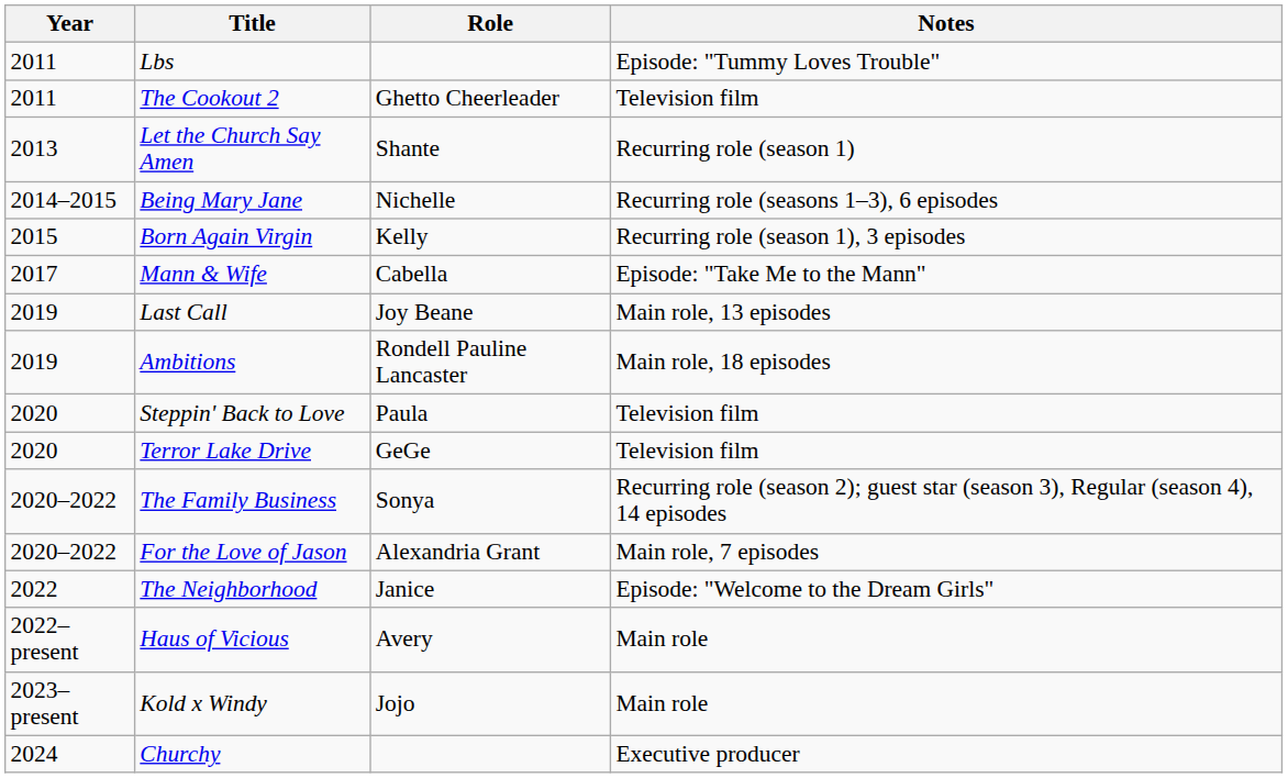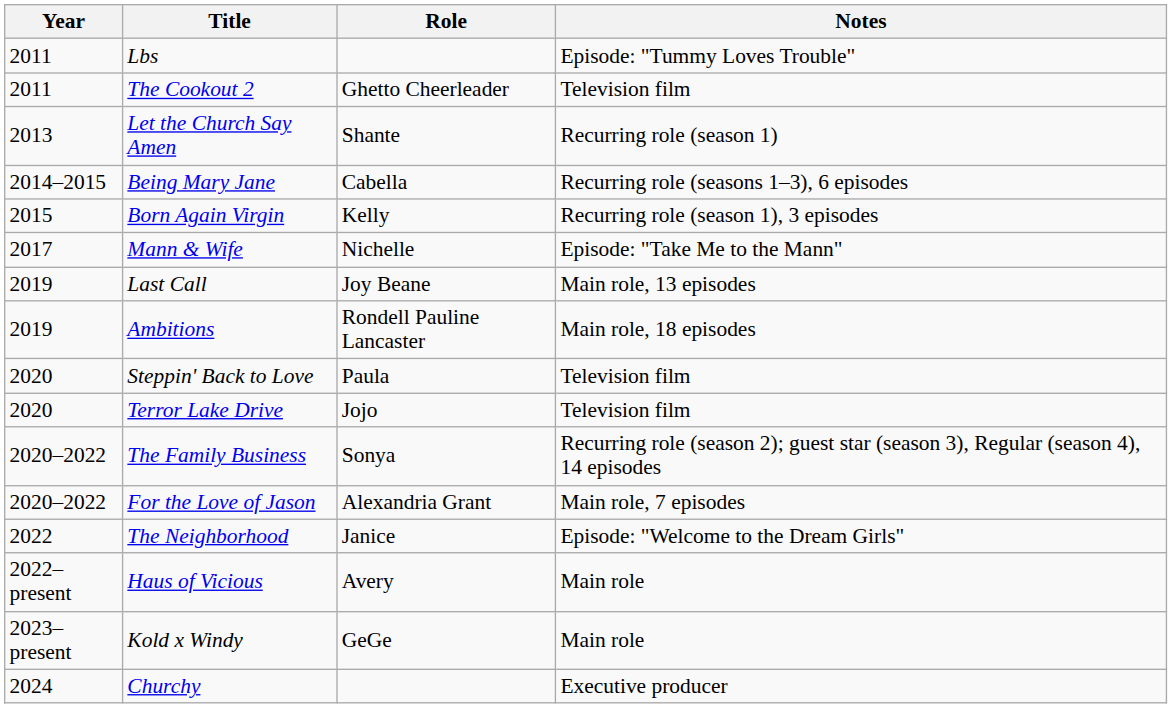Being Mary Jane | Role: Nichelle -> Cabella
Mann & Wife | Role: Cabella -> Nichelle
Terror Lake Drive | Role: GeGe -> Jojo
Kold x Windy | Role: Jojo -> GeGe
